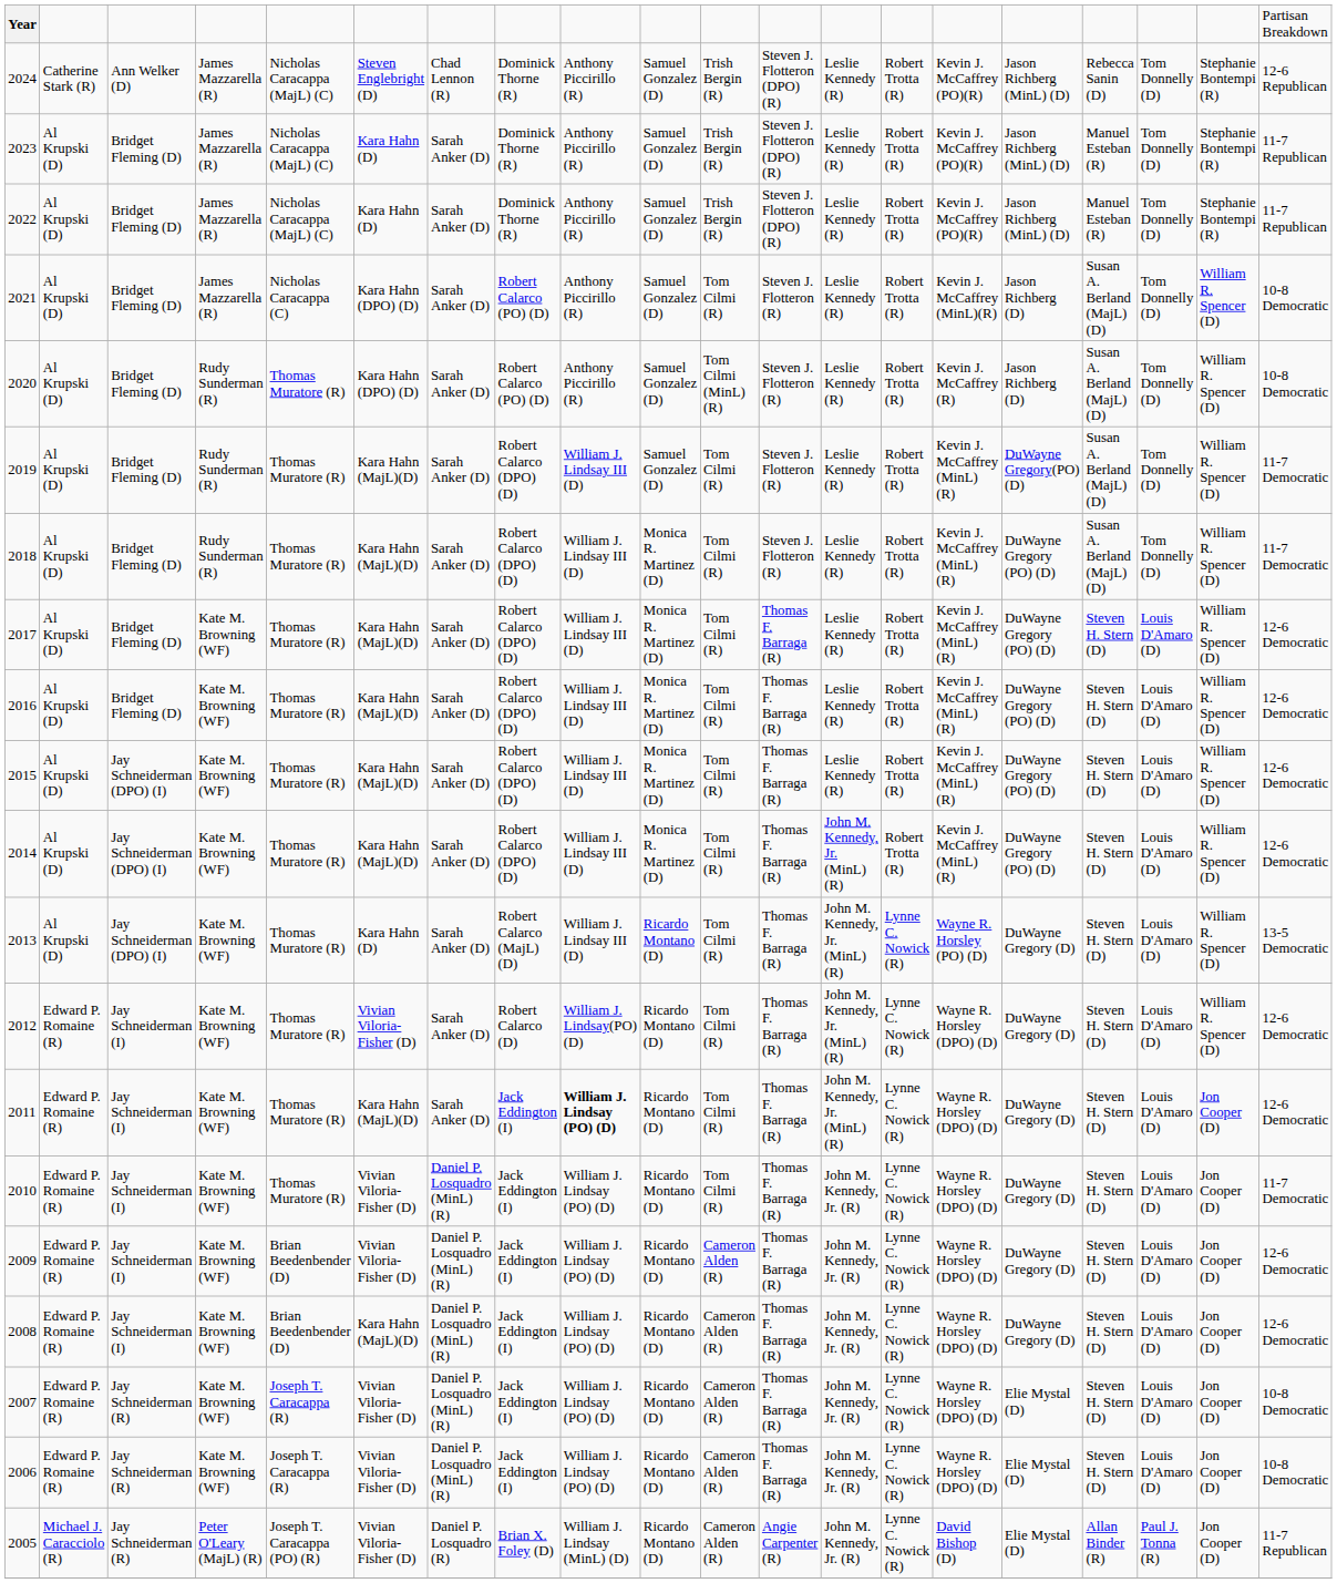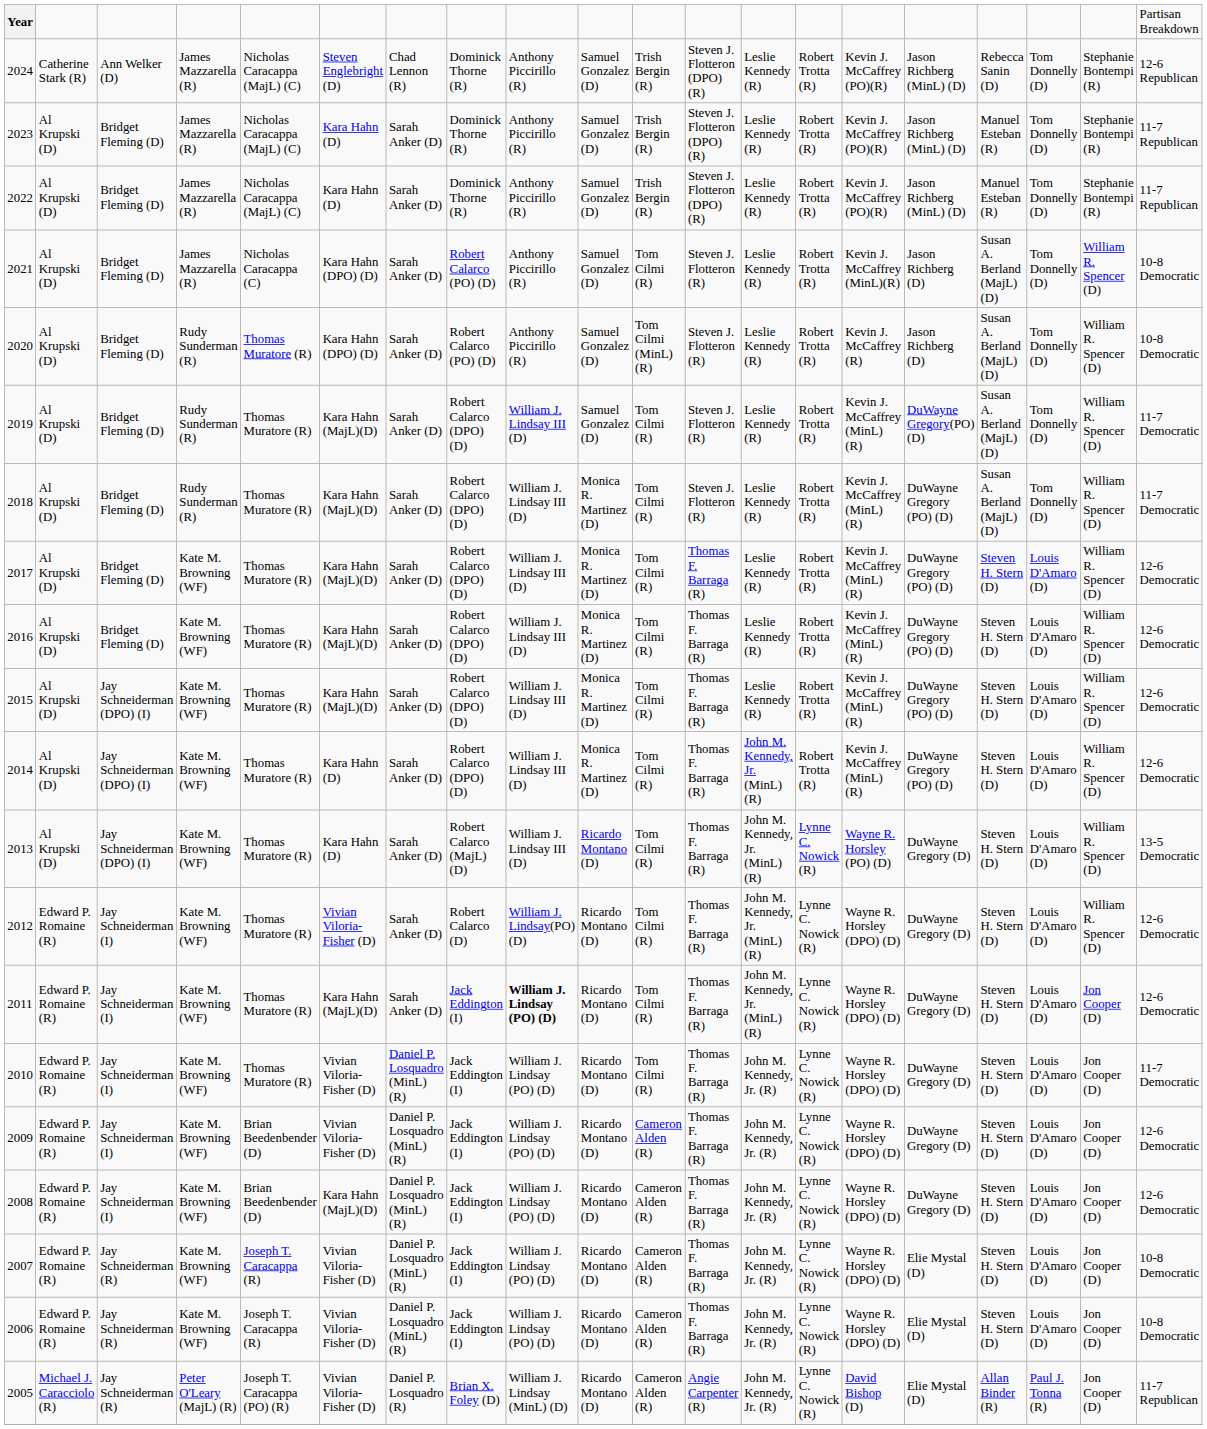2014 | column 6: Kara Hahn (MajL)(D) -> Kara Hahn (D)
